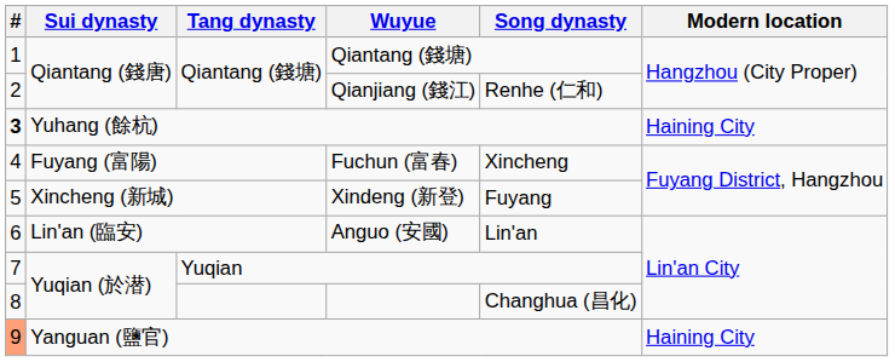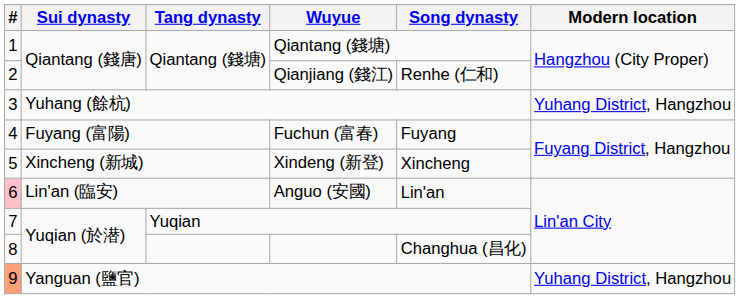Yuhang (餘杭) | #: bold -> normal
Yuhang (餘杭) | Modern location: Haining City -> Yuhang District, Hangzhou
Fuchun (富春) | Song dynasty: Xincheng -> Fuyang
Xindeng (新登) | Song dynasty: Fuyang -> Xincheng
Anguo (安國) | #: no background -> pink background
Yanguan (鹽官) | Modern location: Haining City -> Yuhang District, Hangzhou
